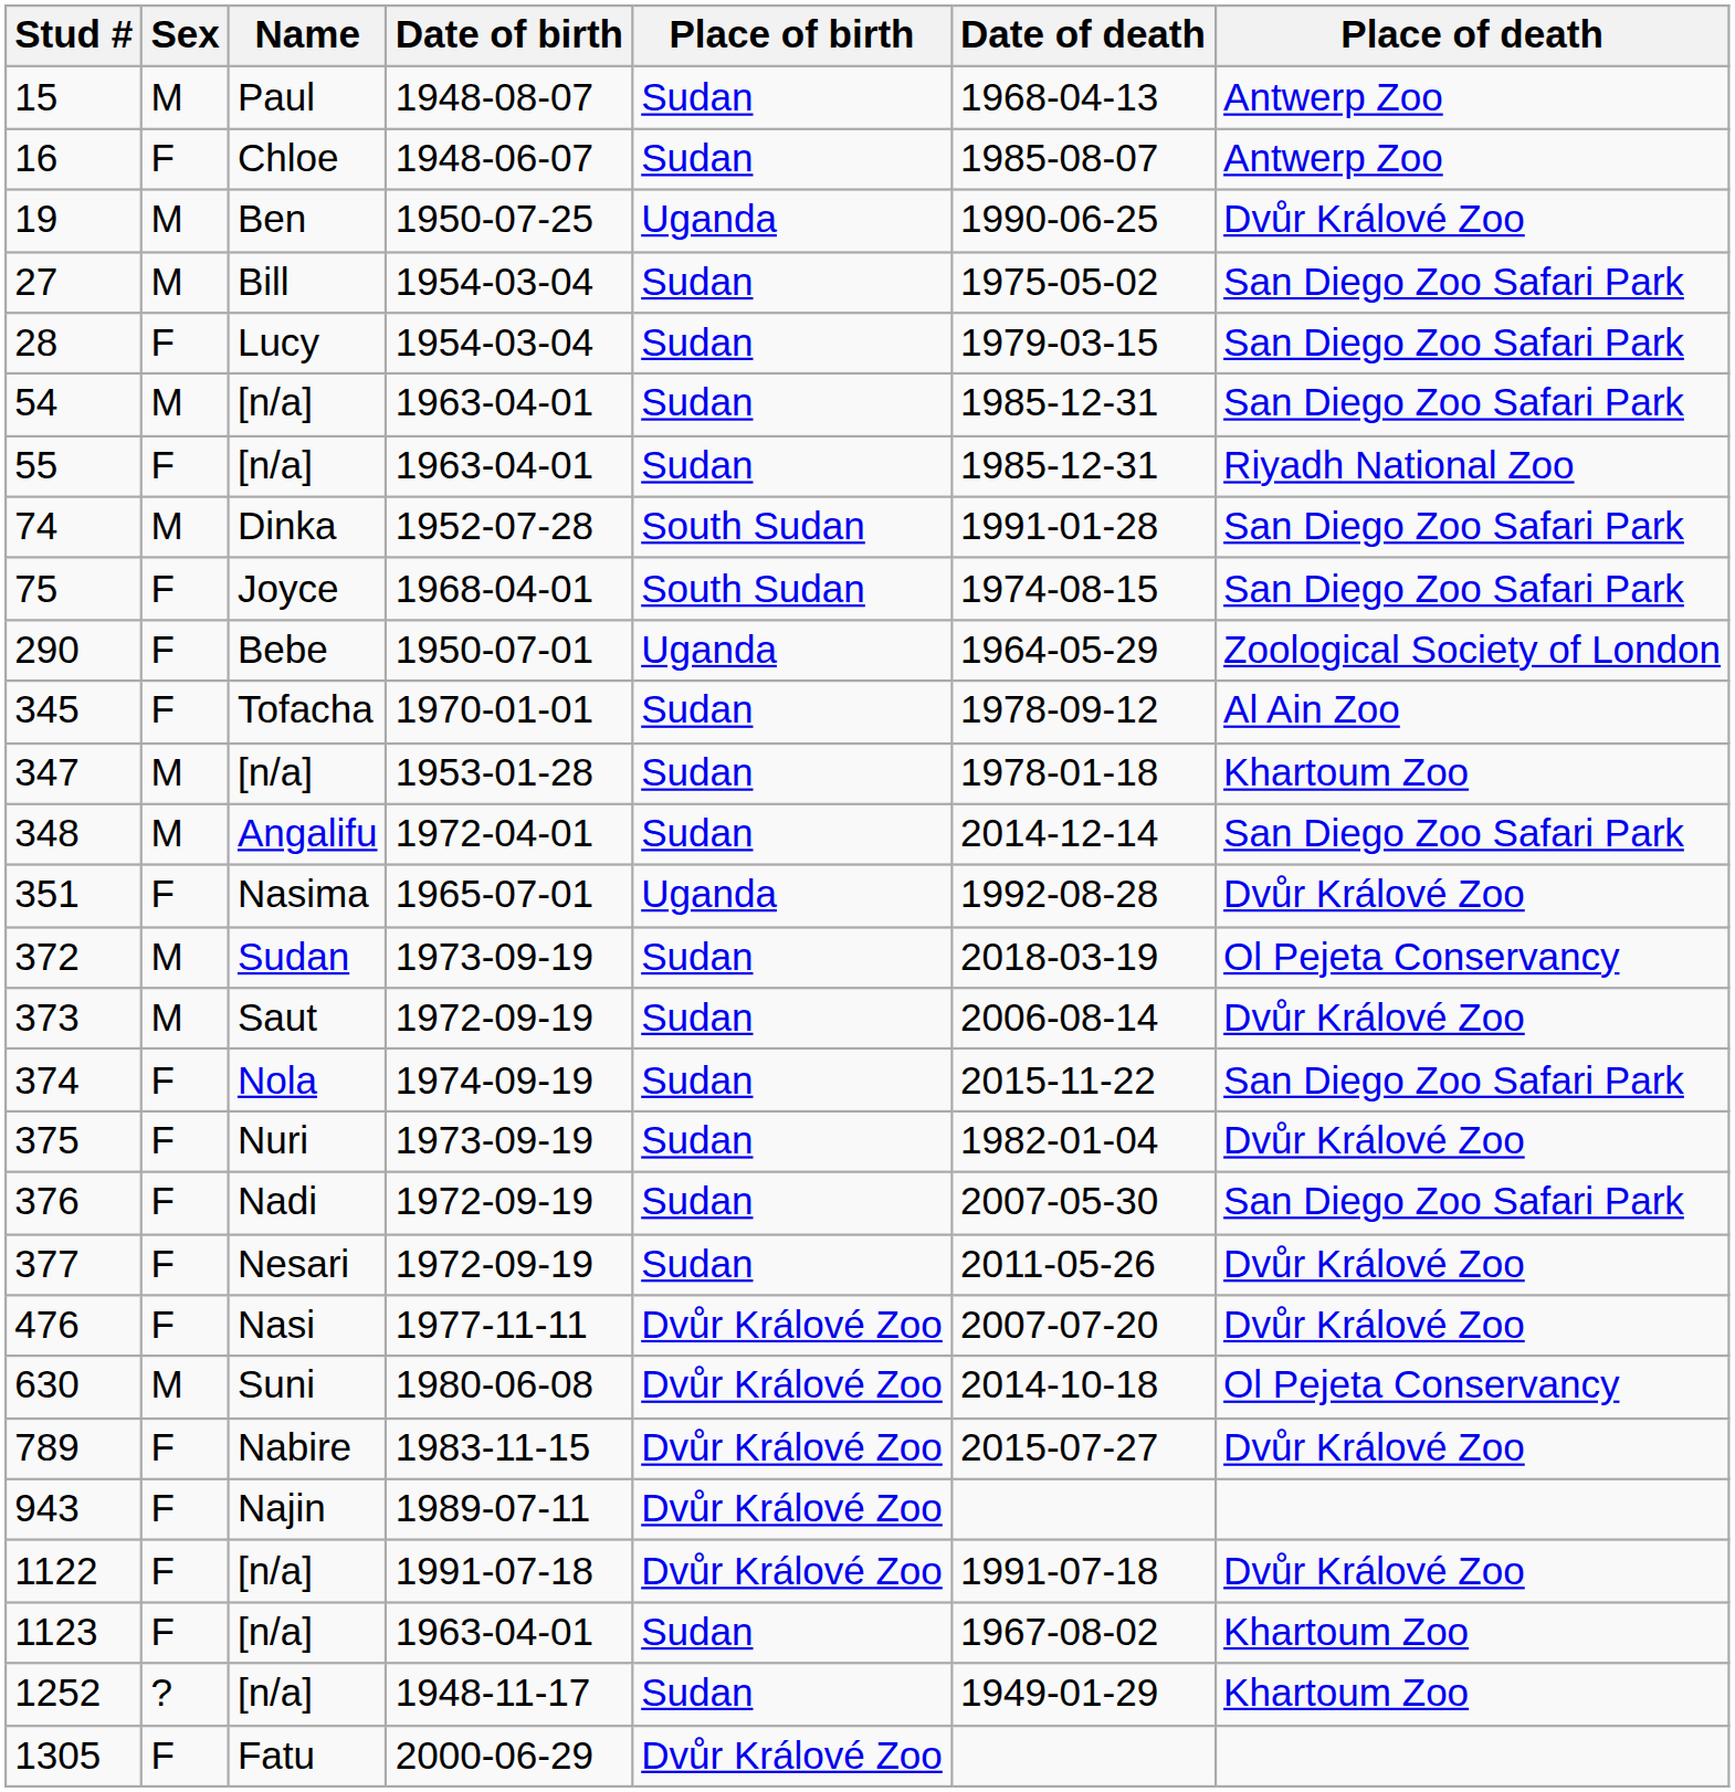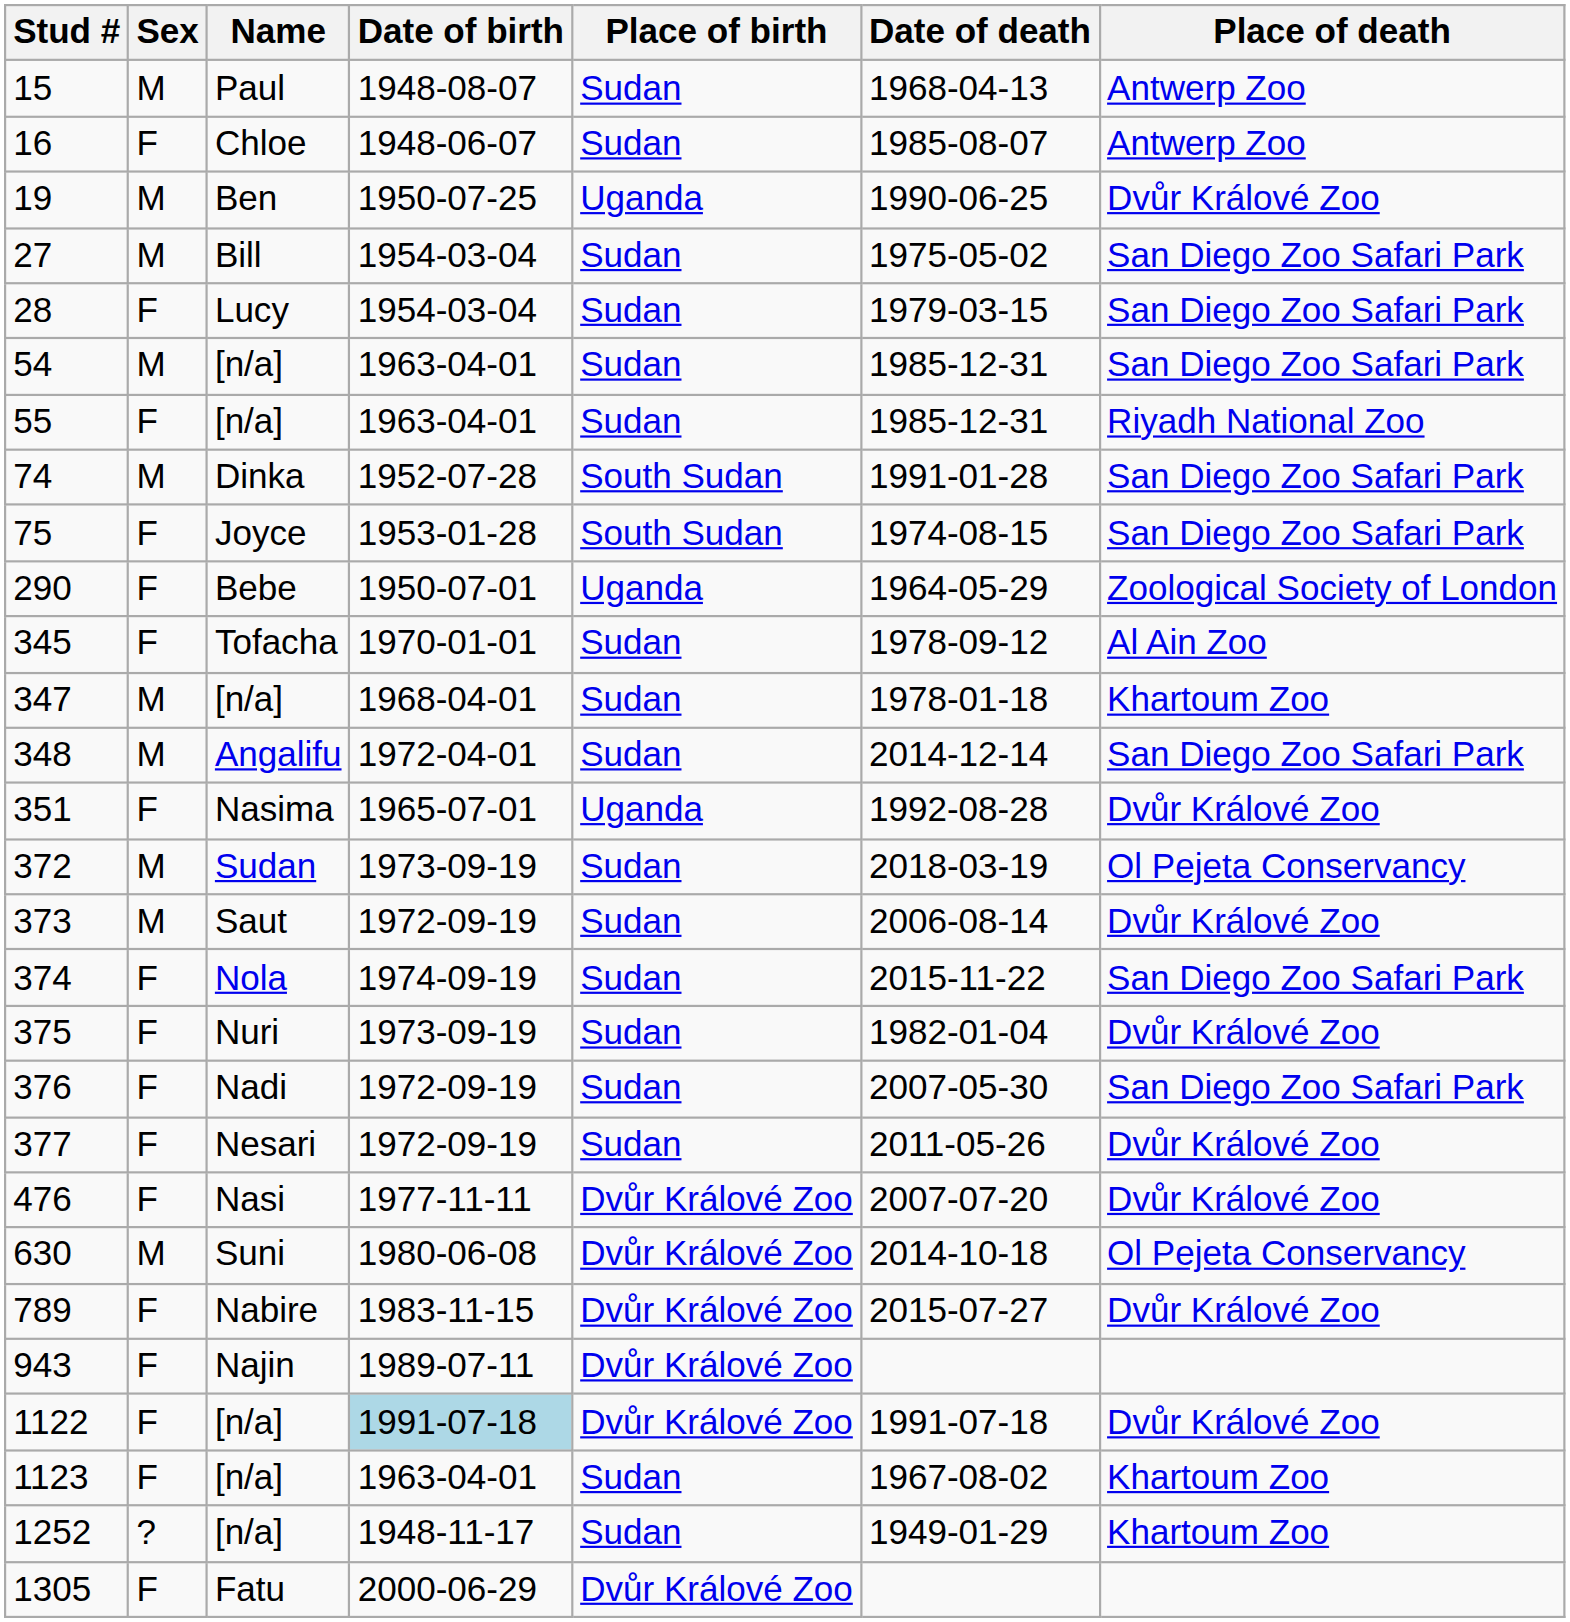75 | Date of birth: 1968-04-01 -> 1953-01-28
347 | Date of birth: 1953-01-28 -> 1968-04-01
1122 | Date of birth: no background -> lightblue background
